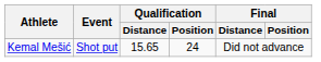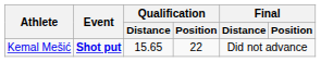Kemal Mešić | Event: normal -> bold
Kemal Mešić | Qualification / Position: 24 -> 22
